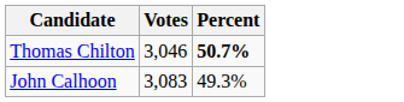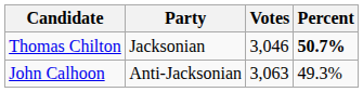+ column: Party | Jacksonian | Anti-Jacksonian
John Calhoon | Votes: 3,083 -> 3,063
